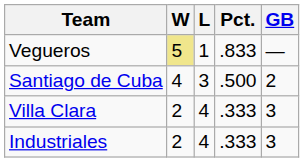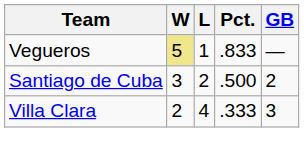Santiago de Cuba | W: 4 -> 3
Santiago de Cuba | L: 3 -> 2
- row: Industriales | 2 | 4 | .333 | 3
